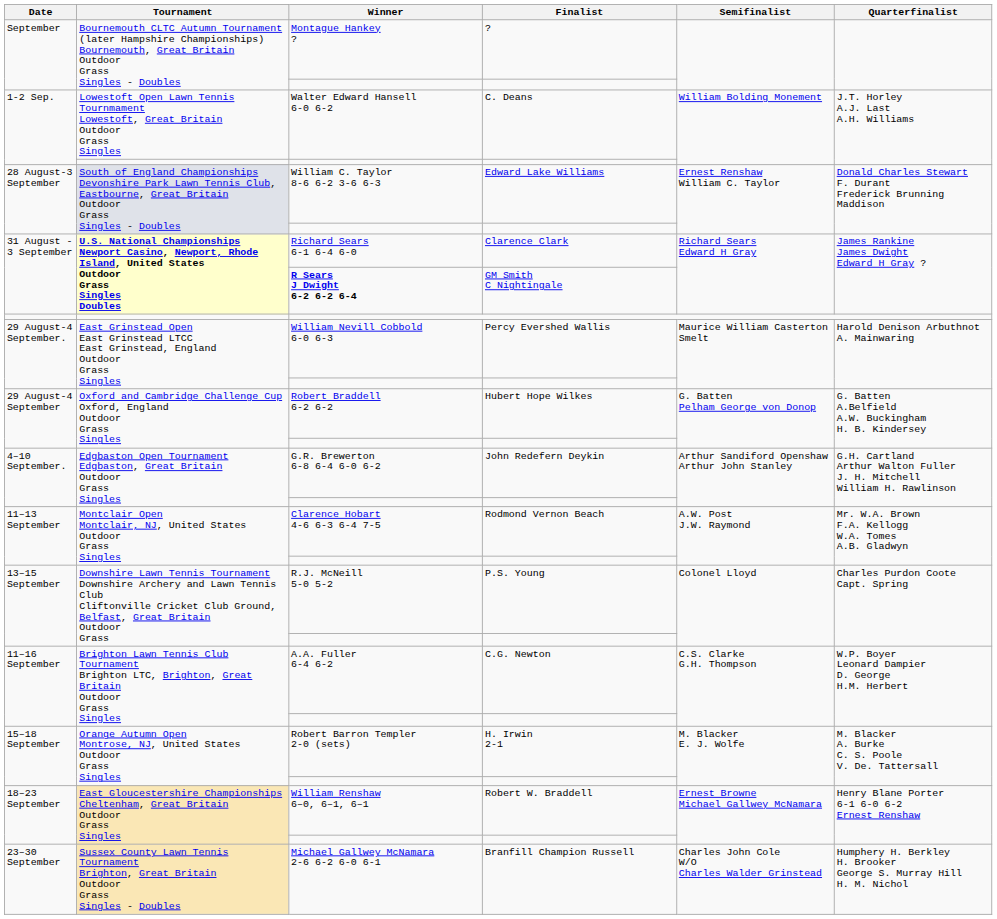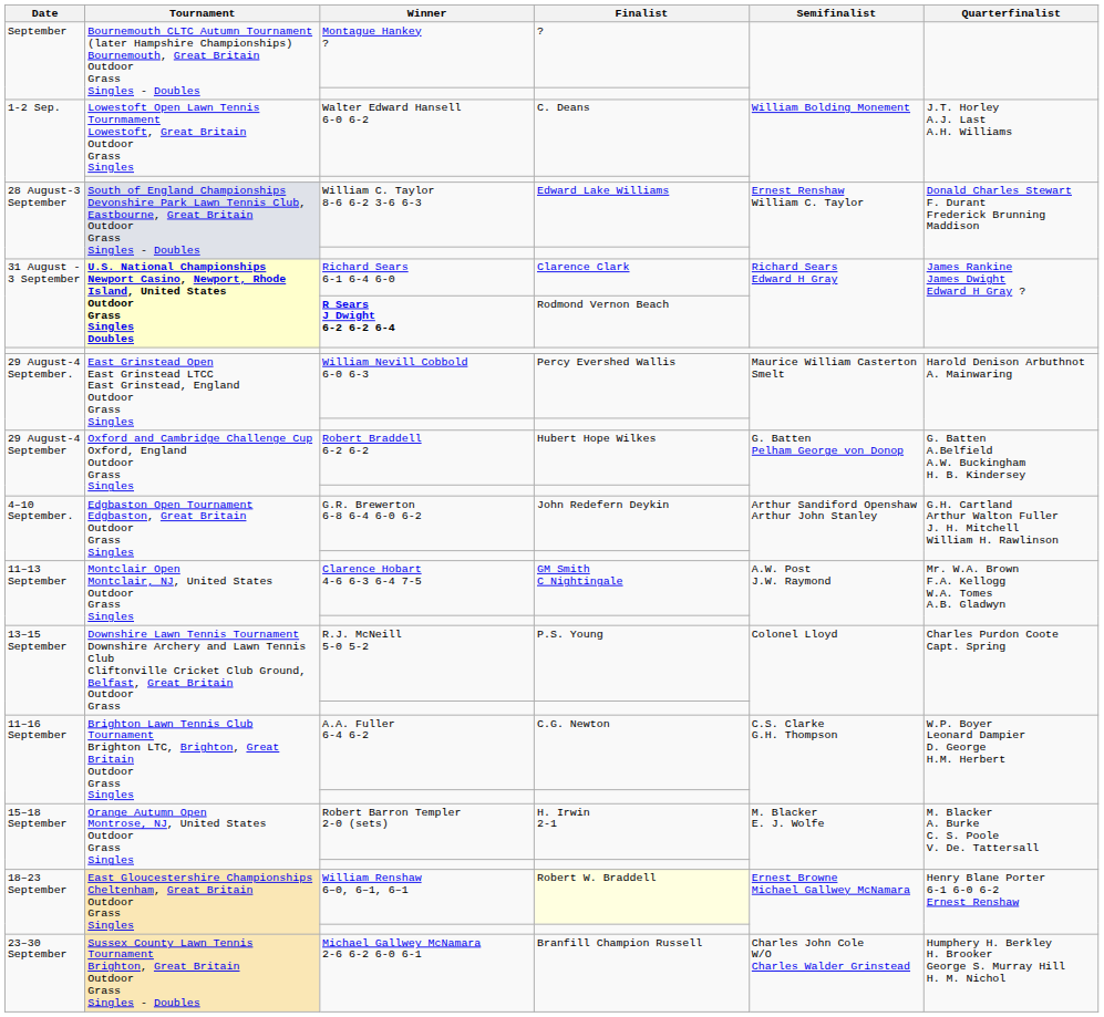R Sears J Dwight 6-2 6-2 6-4 | Finalist: GM Smith C Nightingale -> Rodmond Vernon Beach
Clarence Hobart 4-6 6-3 6-4 7-5 | Finalist: Rodmond Vernon Beach -> GM Smith C Nightingale
William Renshaw 6–0, 6–1, 6–1 | Finalist: no background -> lightyellow background
